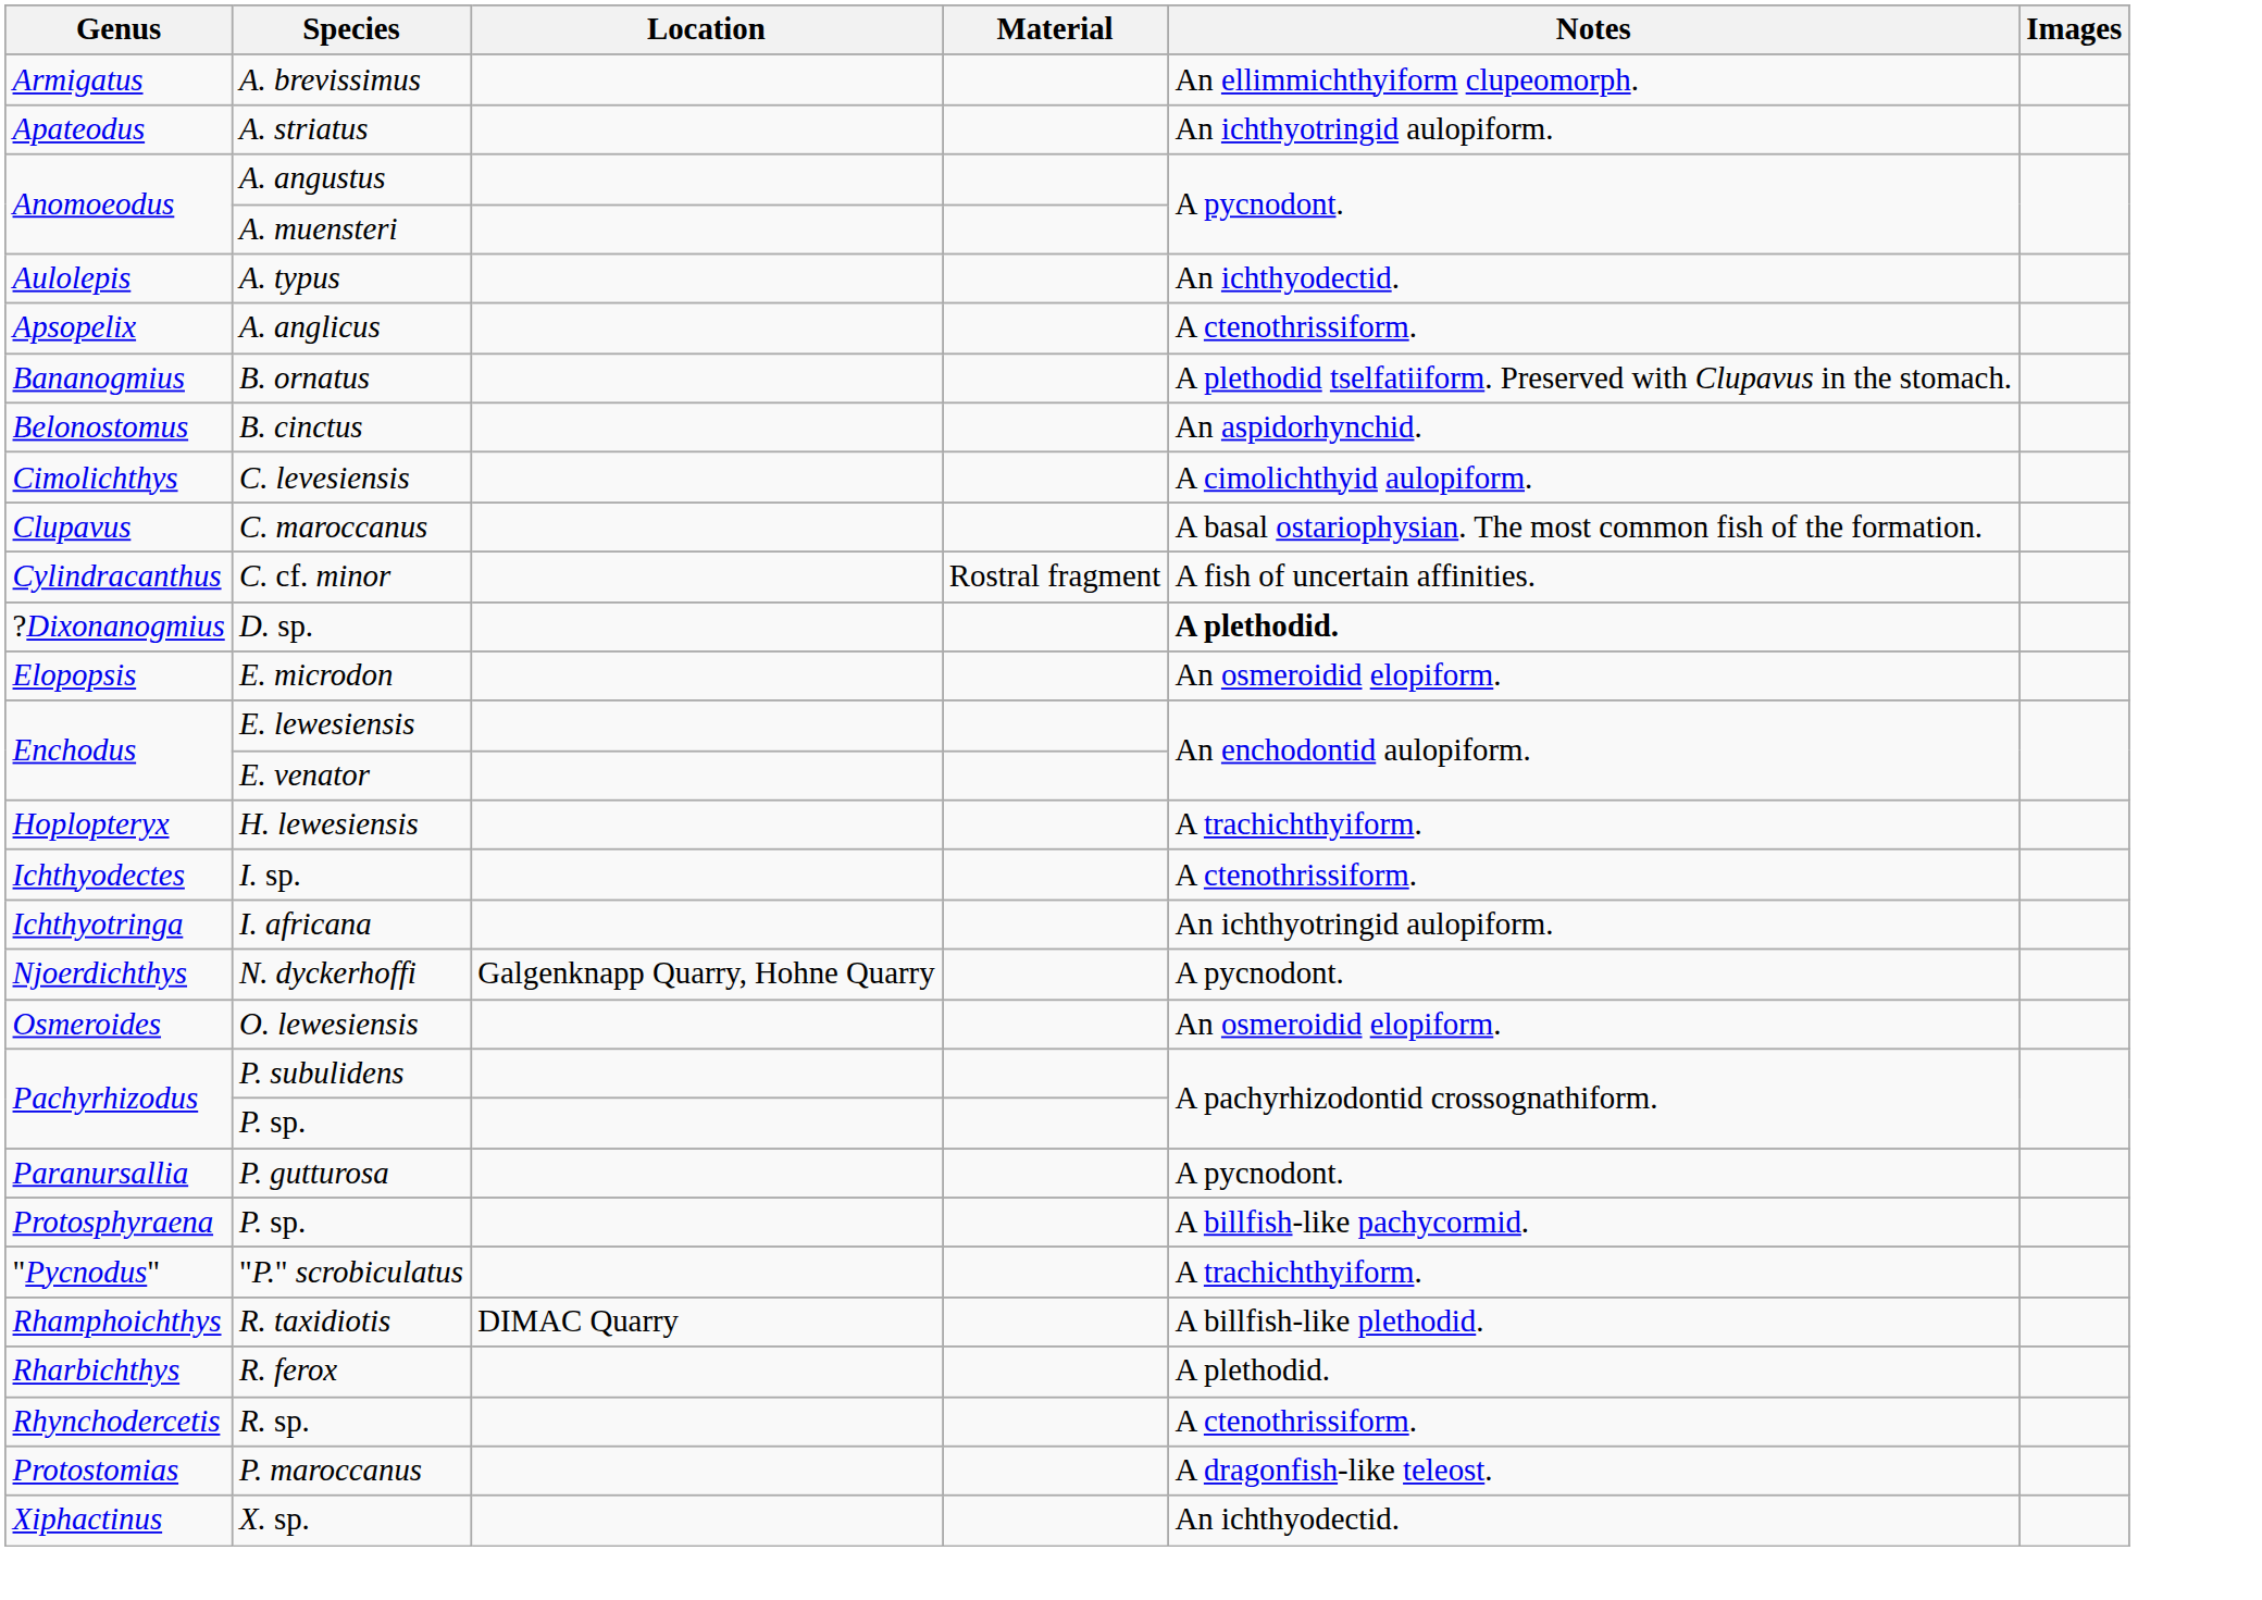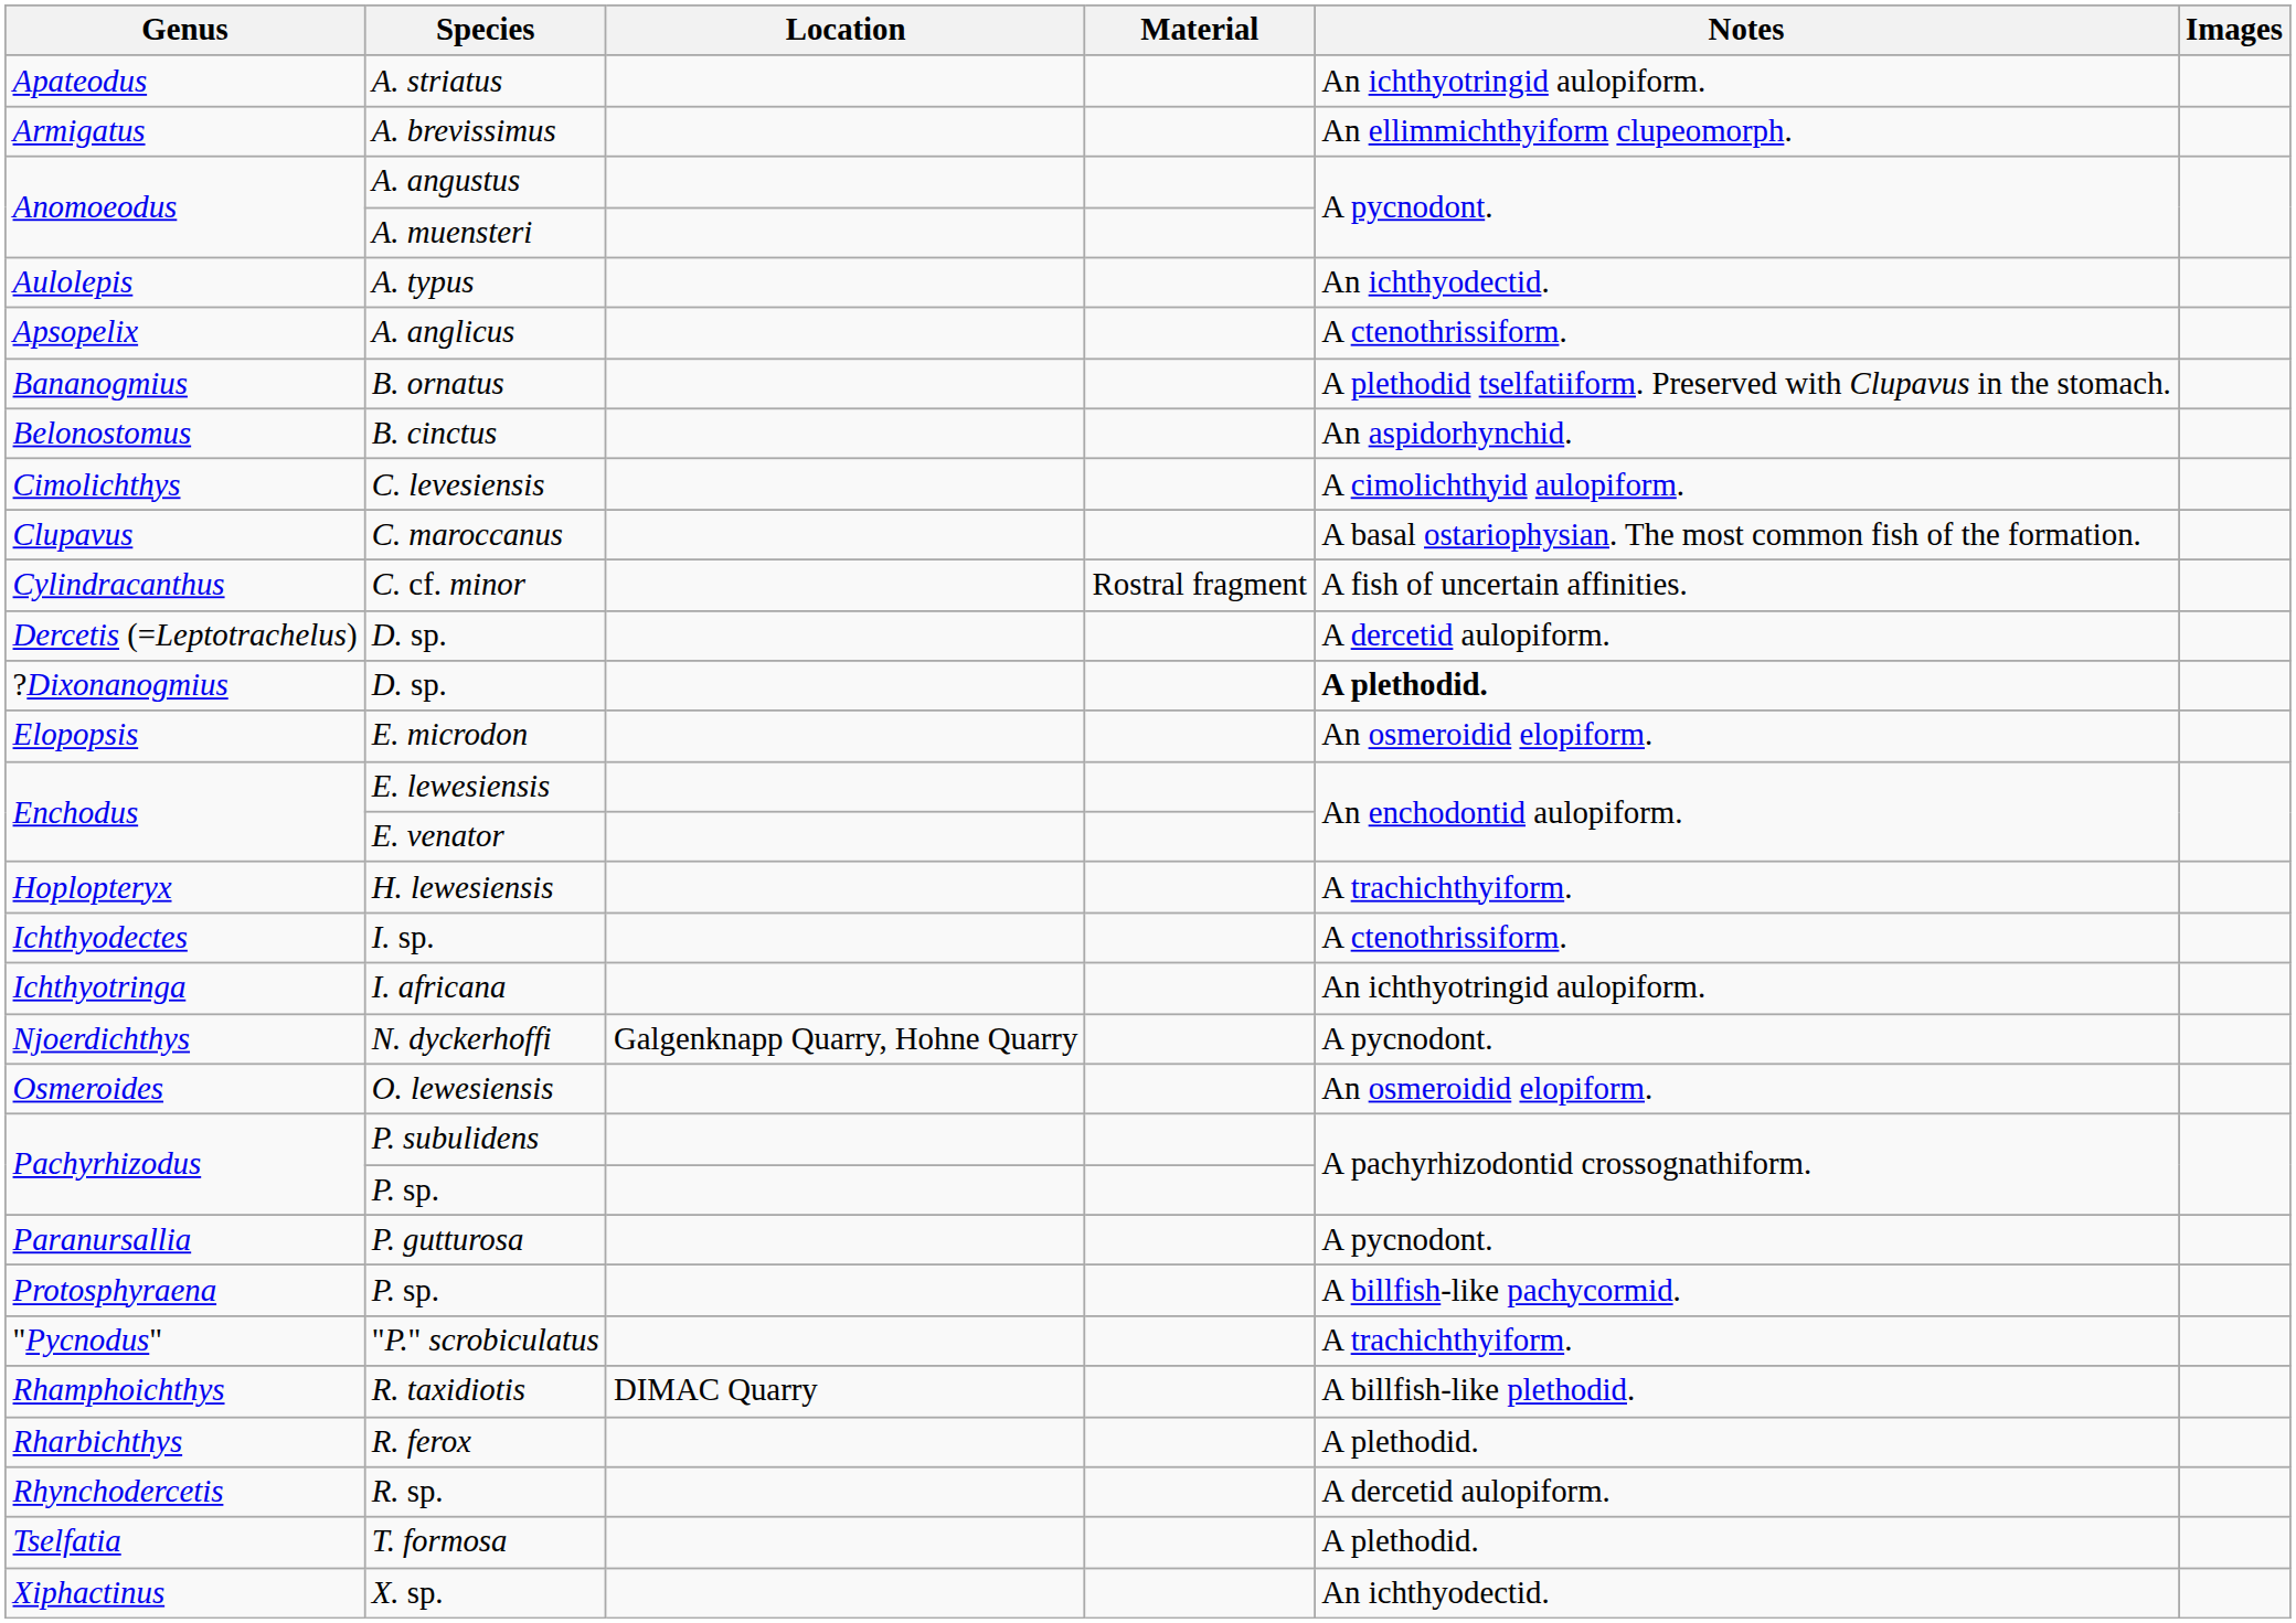rows swapped: A. striatus <-> A. brevissimus
+ row: Dercetis (=Leptotrachelus) | D. sp. | A dercetid aulopiform.
R. sp. | Notes: A ctenothrissiform. -> A dercetid aulopiform.
- row: Protostomias | P. maroccanus | A dragonfish-like teleost.
+ row: Tselfatia | T. formosa | A plethodid.
